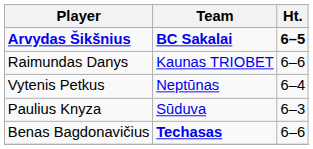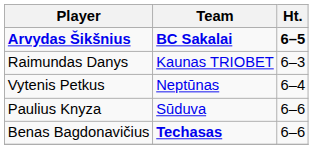Raimundas Danys | Ht.: 6–6 -> 6–3
Paulius Knyza | Ht.: 6–3 -> 6–6
